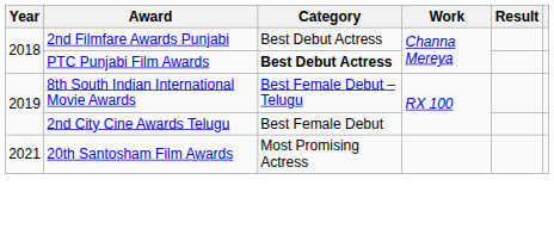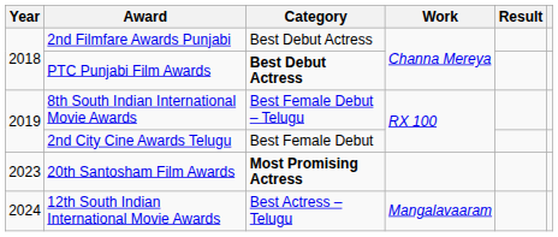20th Santosham Film Awards | Year: 2021 -> 2023
20th Santosham Film Awards | Category: normal -> bold
+ row: 2024 | 12th South Indian International Movie Awards | Best Actress – Telugu | Mangalavaaram
